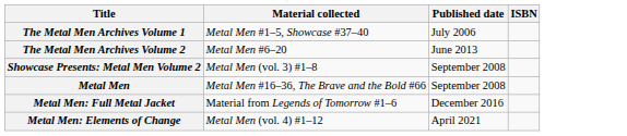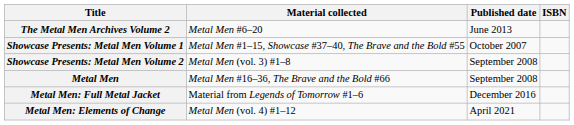- row: The Metal Men Archives Volume 1 | Metal Men #1–5, Showcase #37–40 | July 2006
+ row: Showcase Presents: Metal Men Volume 1 | Metal Men #1–15, Showcase #37–40, The Brave and the Bold #55 | October 2007
